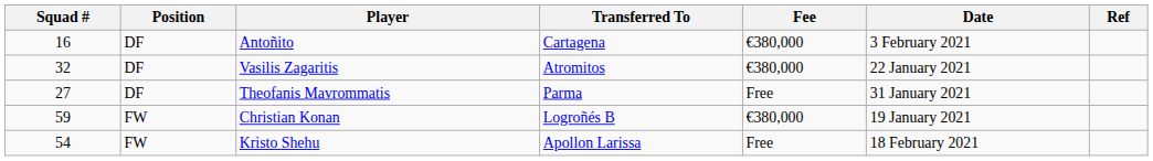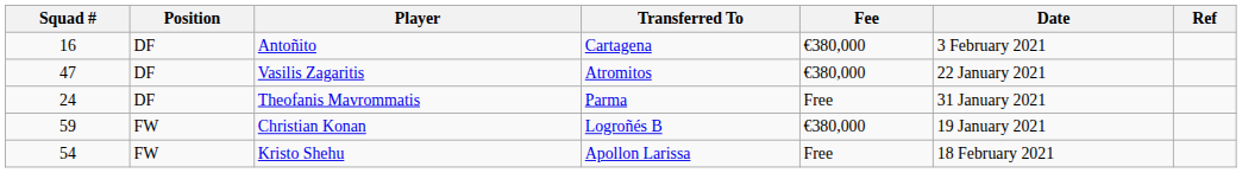Vasilis Zagaritis | Squad #: 32 -> 47
Theofanis Mavrommatis | Squad #: 27 -> 24
